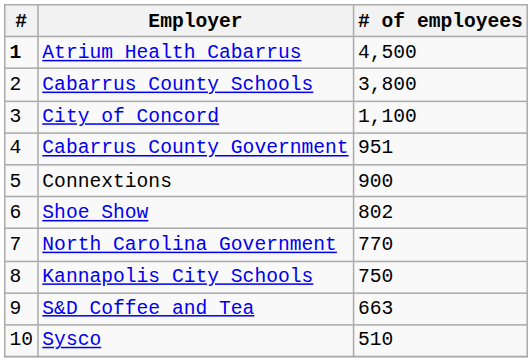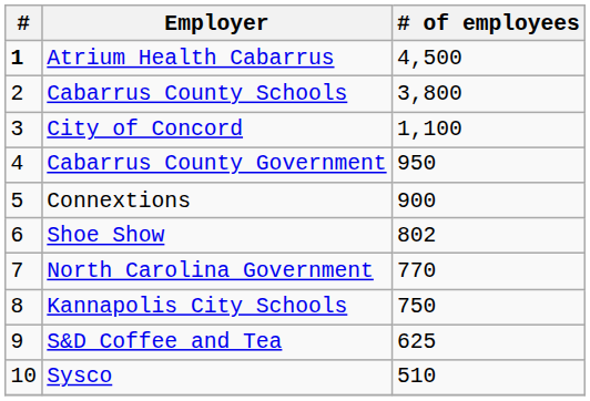Cabarrus County Government | # of employees: 951 -> 950
S&D Coffee and Tea | # of employees: 663 -> 625
